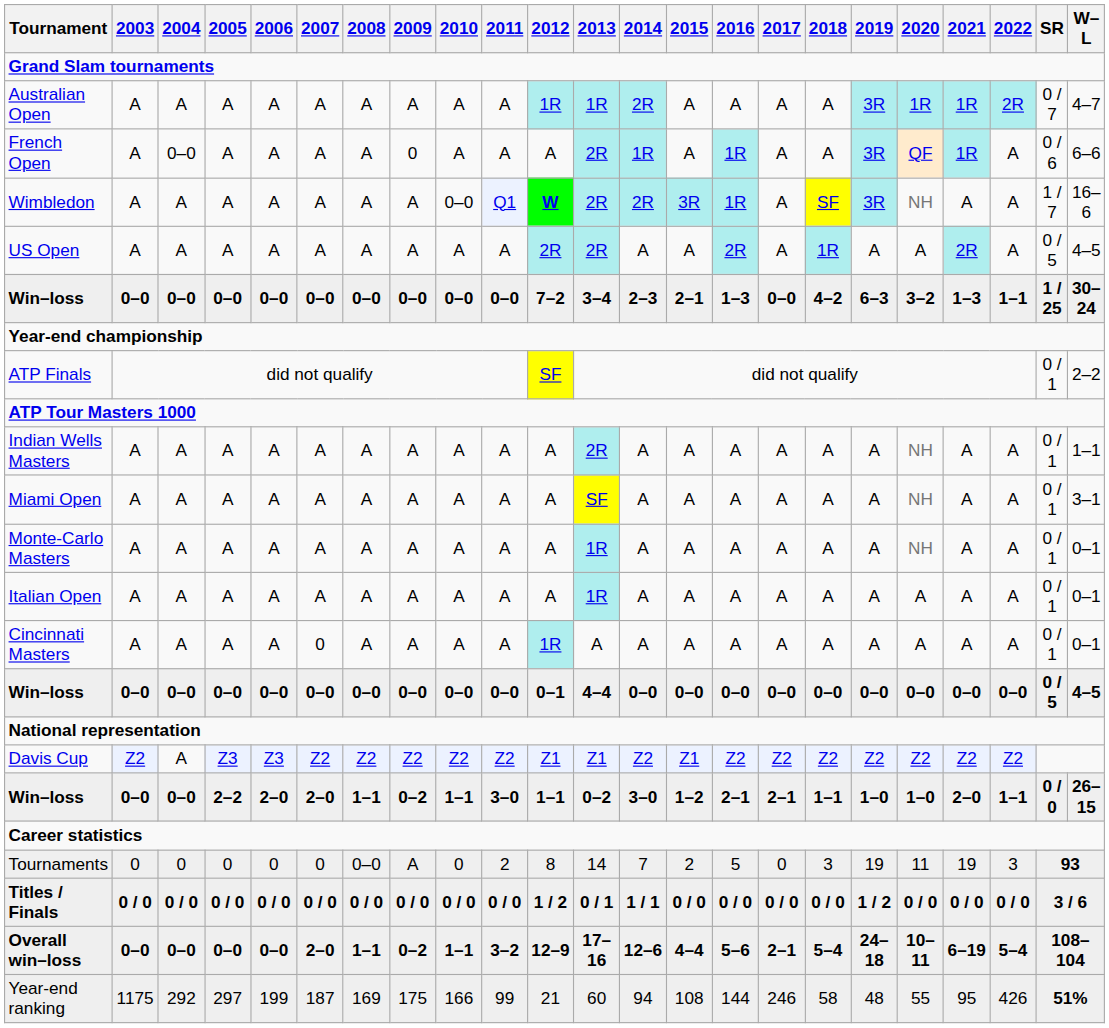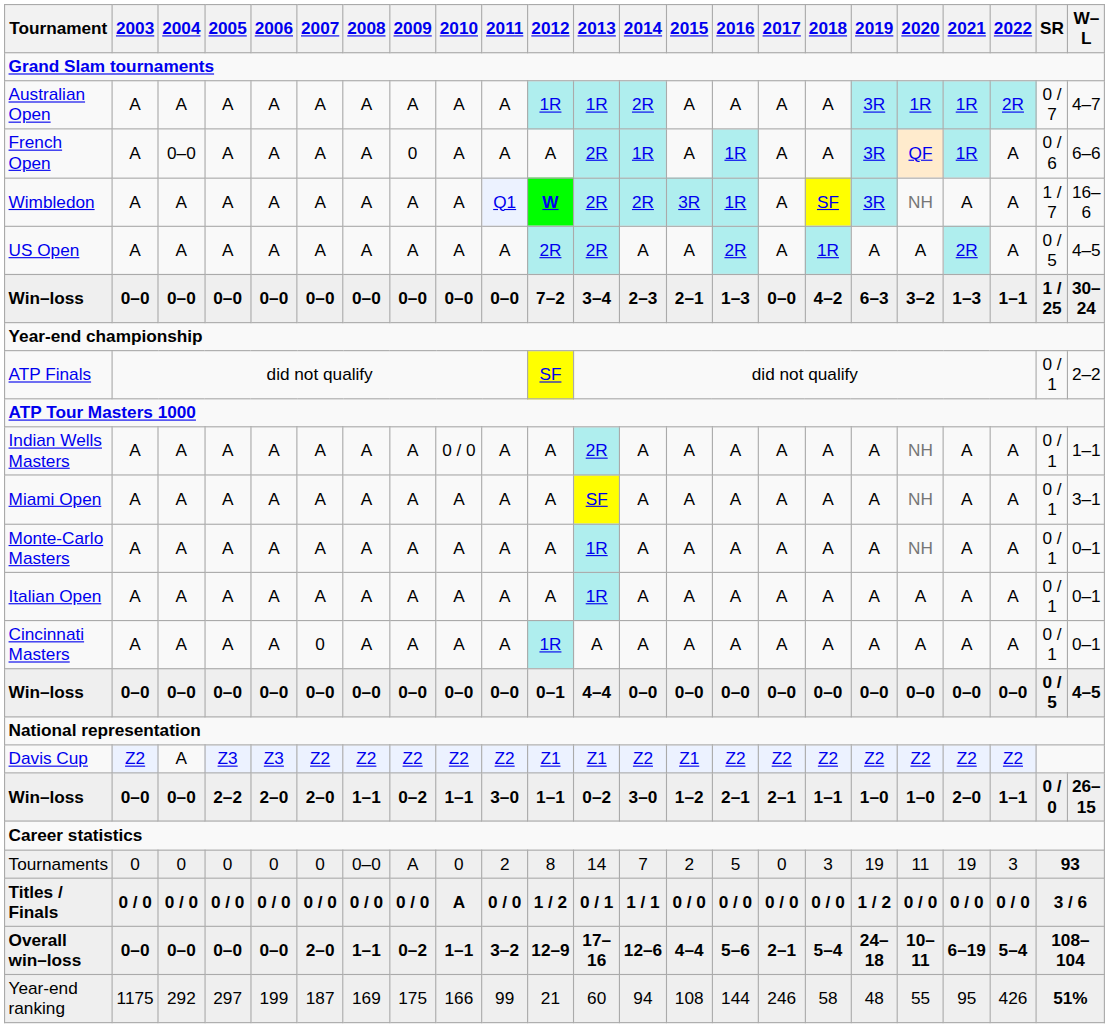Wimbledon | 2010: 0–0 -> A
Indian Wells Masters | 2010: A -> 0 / 0
Titles / Finals | 2010: 0 / 0 -> A
